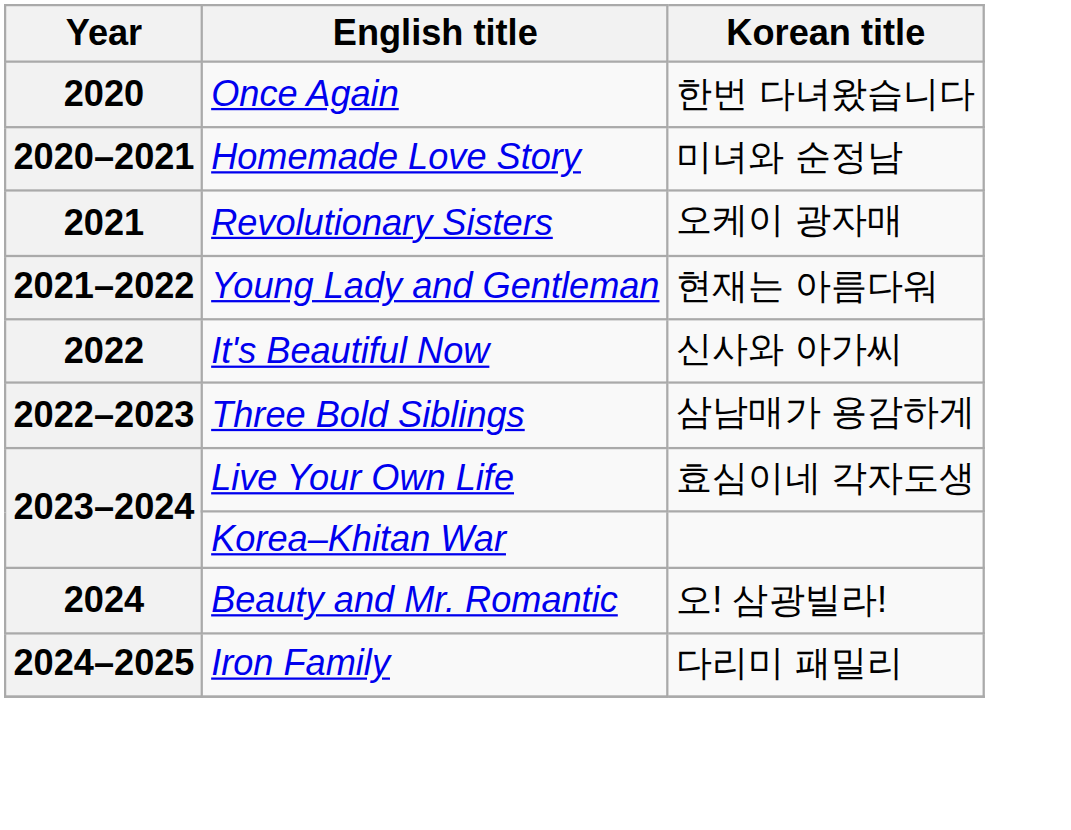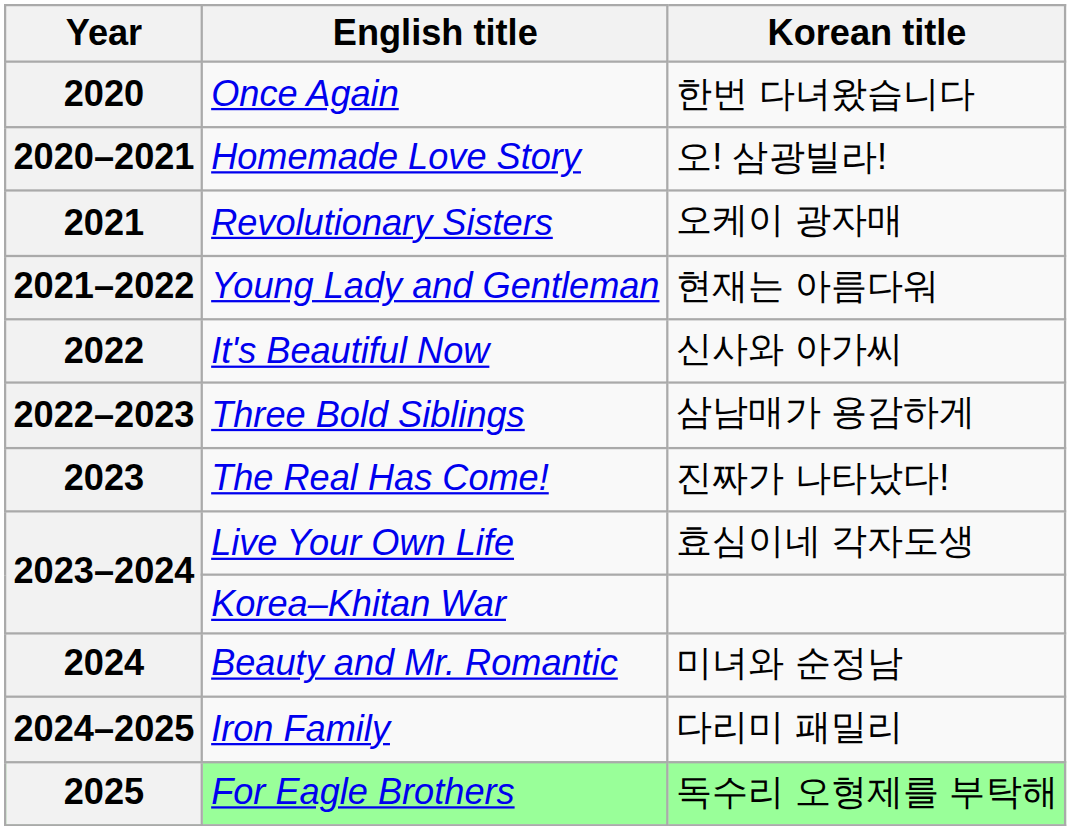2020–2021 | Korean title: 미녀와 순정남 -> 오! 삼광빌라!
+ row: 2023 | The Real Has Come! | 진짜가 나타났다!
2024 | Korean title: 오! 삼광빌라! -> 미녀와 순정남
+ row: 2025 | For Eagle Brothers | 독수리 오형제를 부탁해
